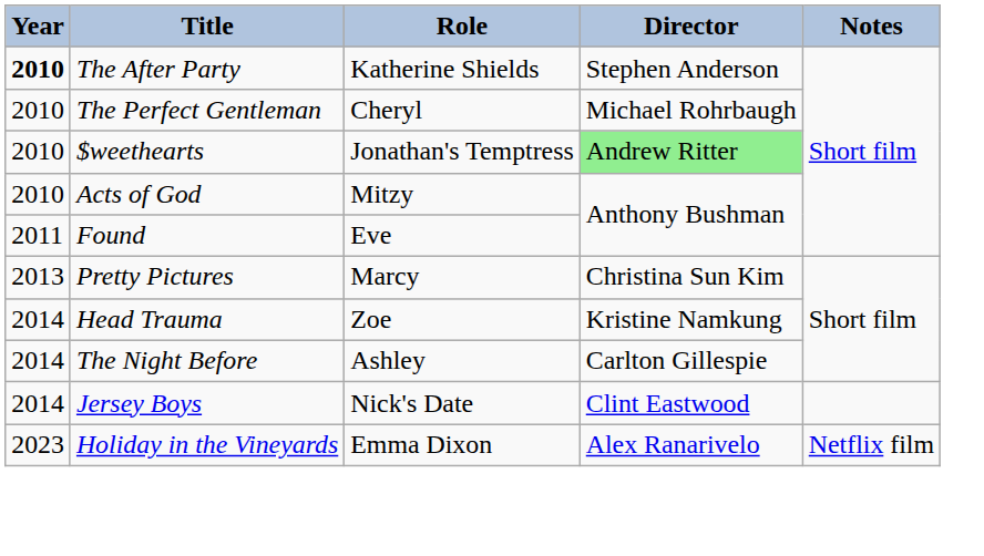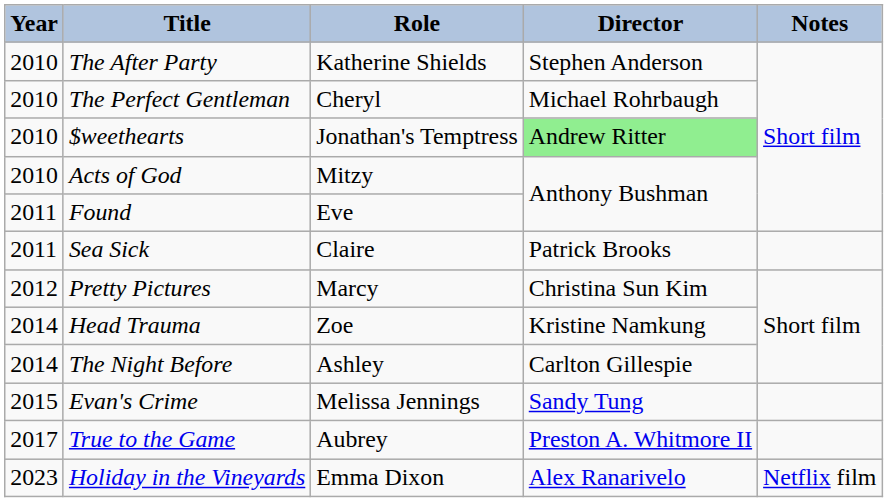The After Party | Year: bold -> normal
+ row: 2011 | Sea Sick | Claire | Patrick Brooks
Pretty Pictures | Year: 2013 -> 2012
- row: 2014 | Jersey Boys | Nick's Date | Clint Eastwood
+ row: 2015 | Evan's Crime | Melissa Jennings | Sandy Tung
+ row: 2017 | True to the Game | Aubrey | Preston A. Whitmore II
